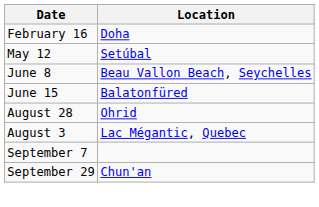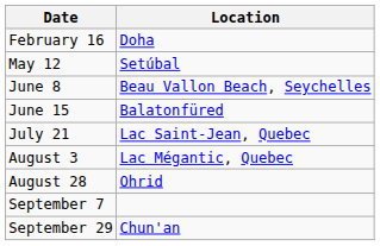+ row: July 21 | Lac Saint-Jean, Quebec
rows swapped: August 3 <-> August 28
